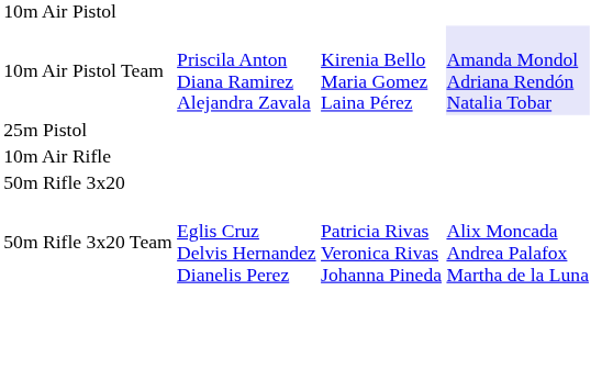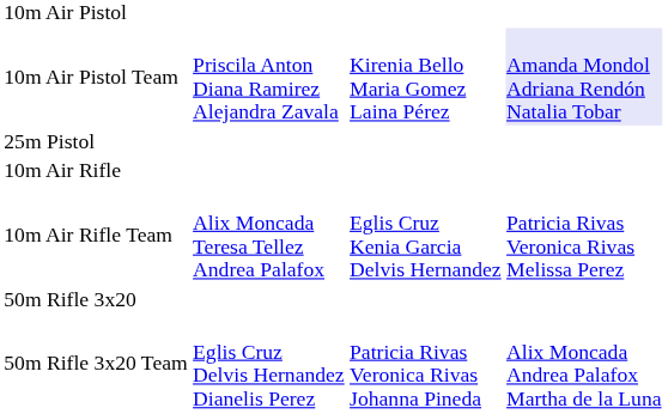+ row: 10m Air Rifle Team | Alix Moncada Teresa Tellez Andrea Palafox | Eglis Cruz Kenia Garcia Delvis Hernandez | Patricia Rivas Veronica Rivas Melissa Perez
